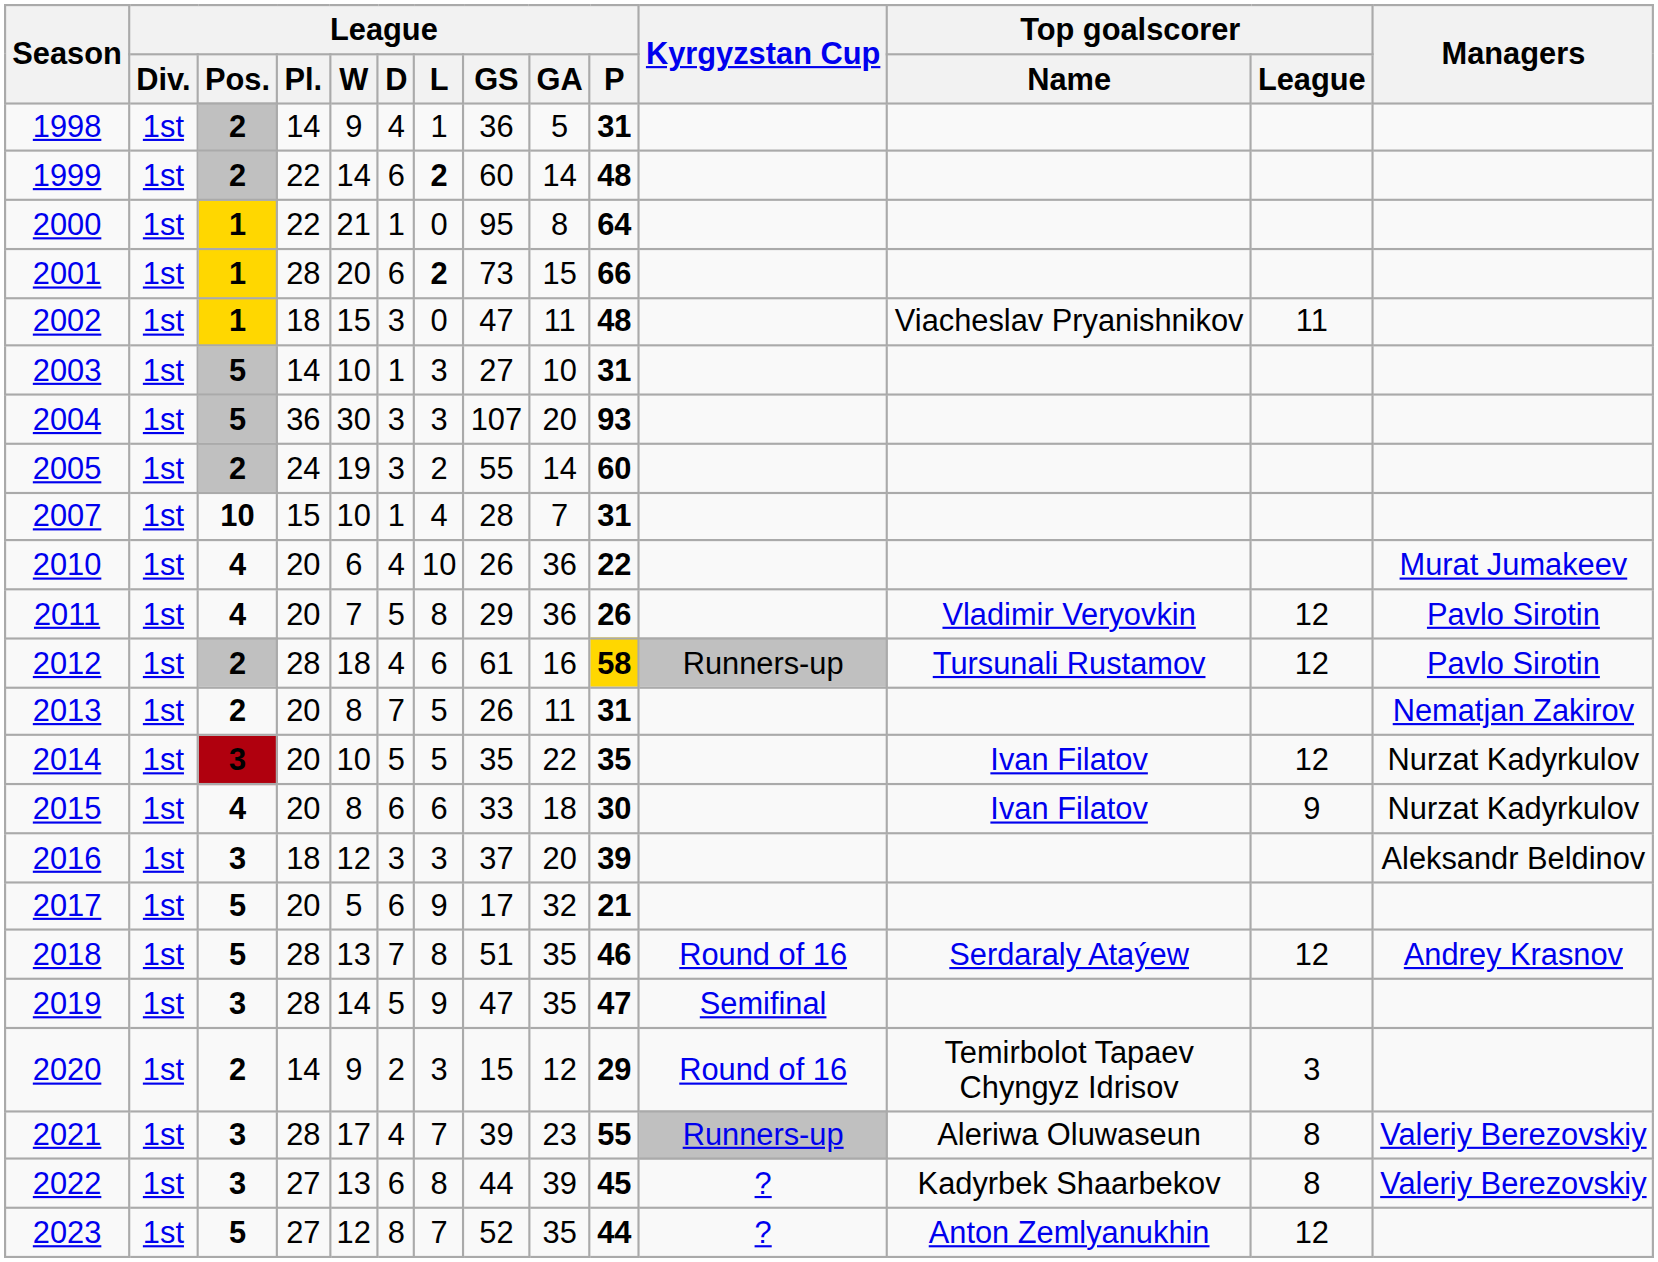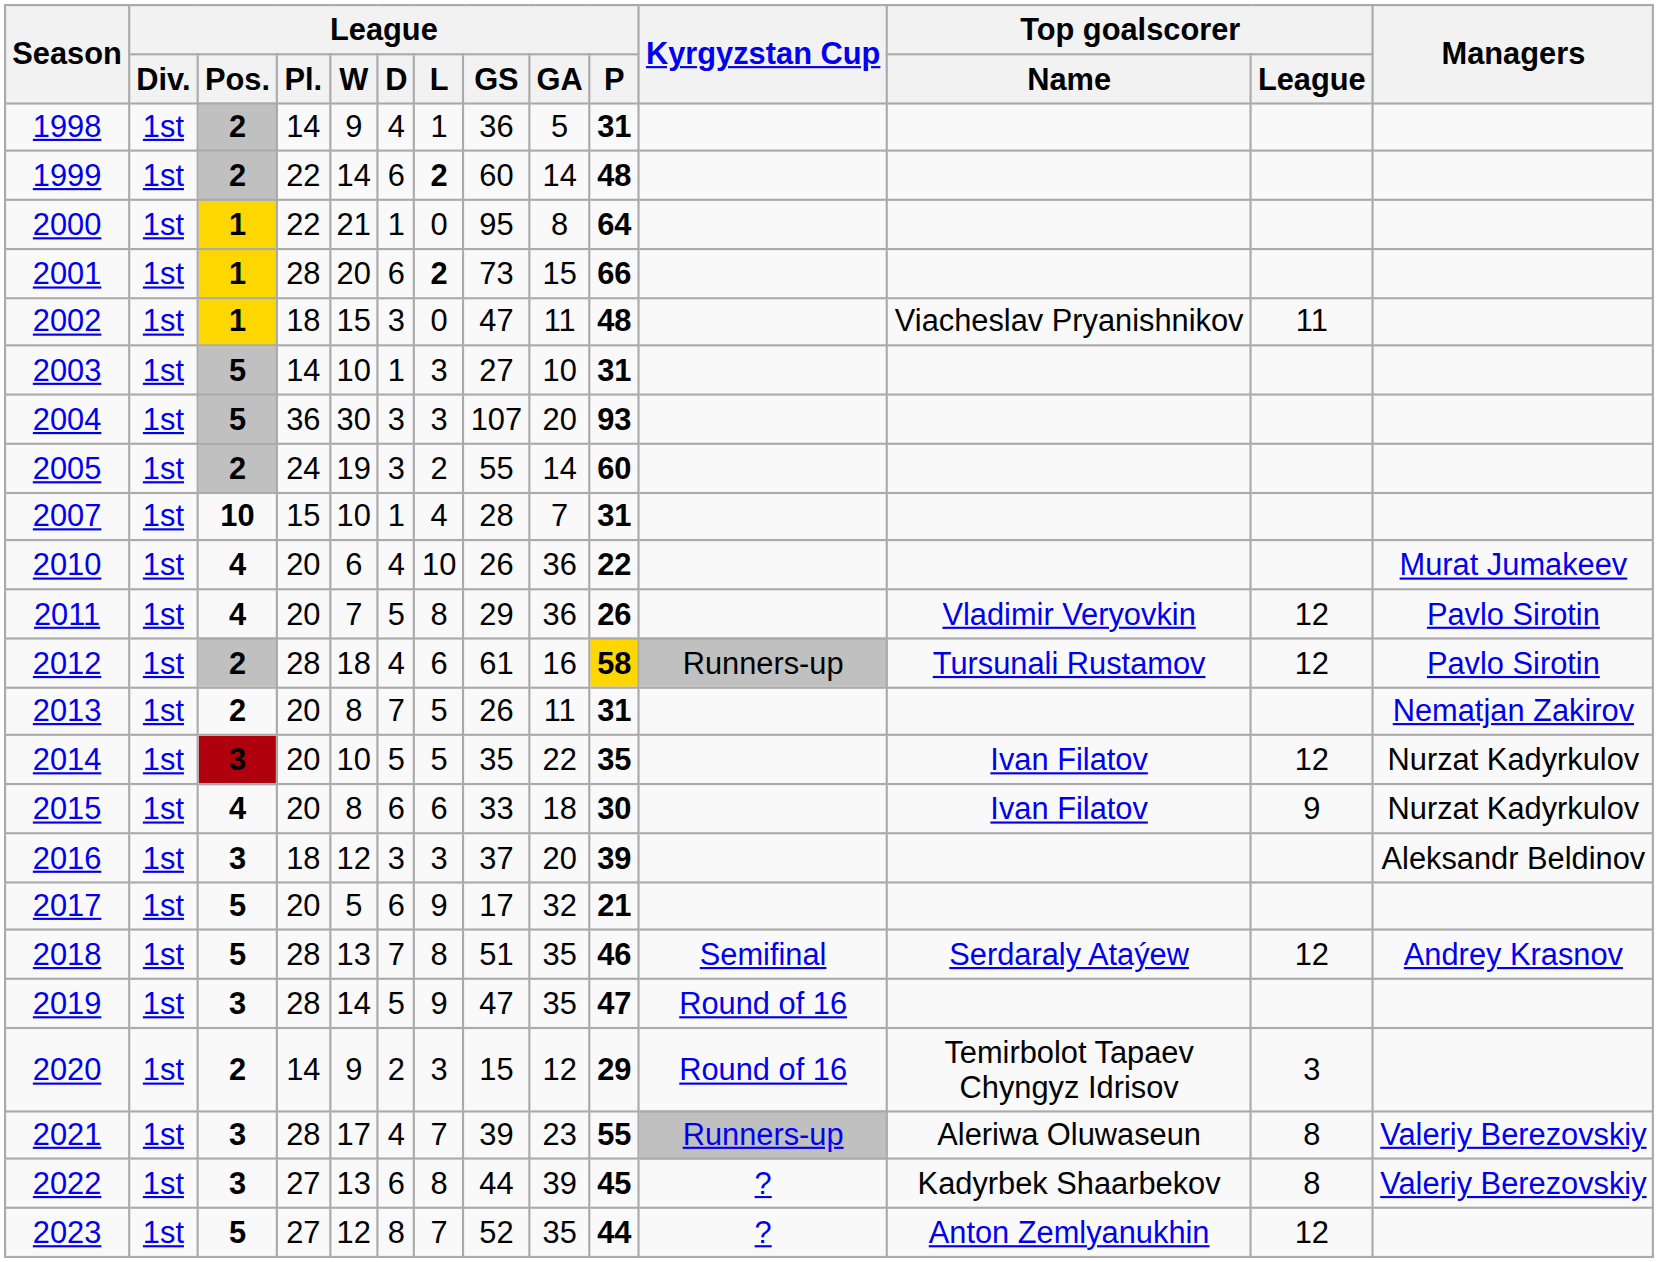2018 | Kyrgyzstan Cup: Round of 16 -> Semifinal
2019 | Kyrgyzstan Cup: Semifinal -> Round of 16
